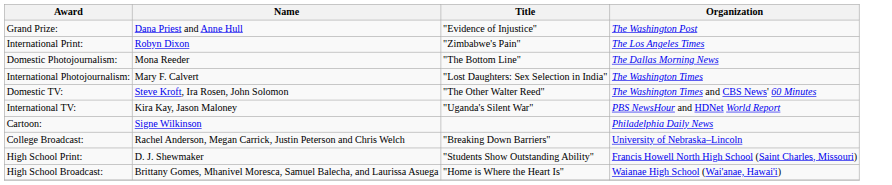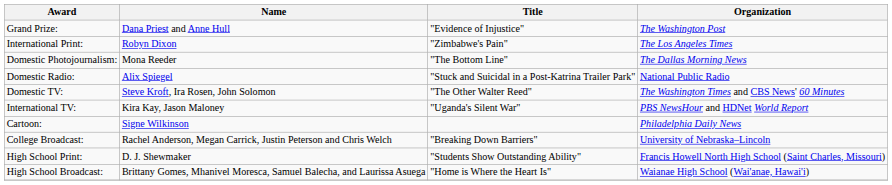- row: International Photojournalism: | Mary F. Calvert | "Lost Daughters: Sex Selection in India" | The Washington Times
+ row: Domestic Radio: | Alix Spiegel | "Stuck and Suicidal in a Post-Katrina Trailer Park" | National Public Radio
